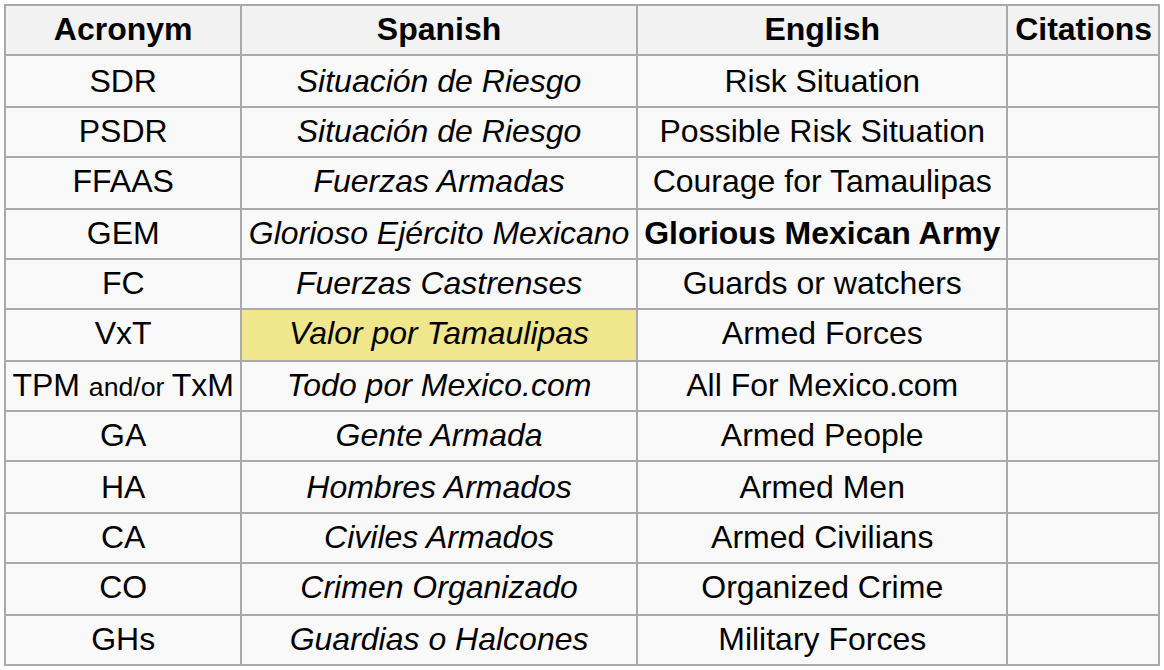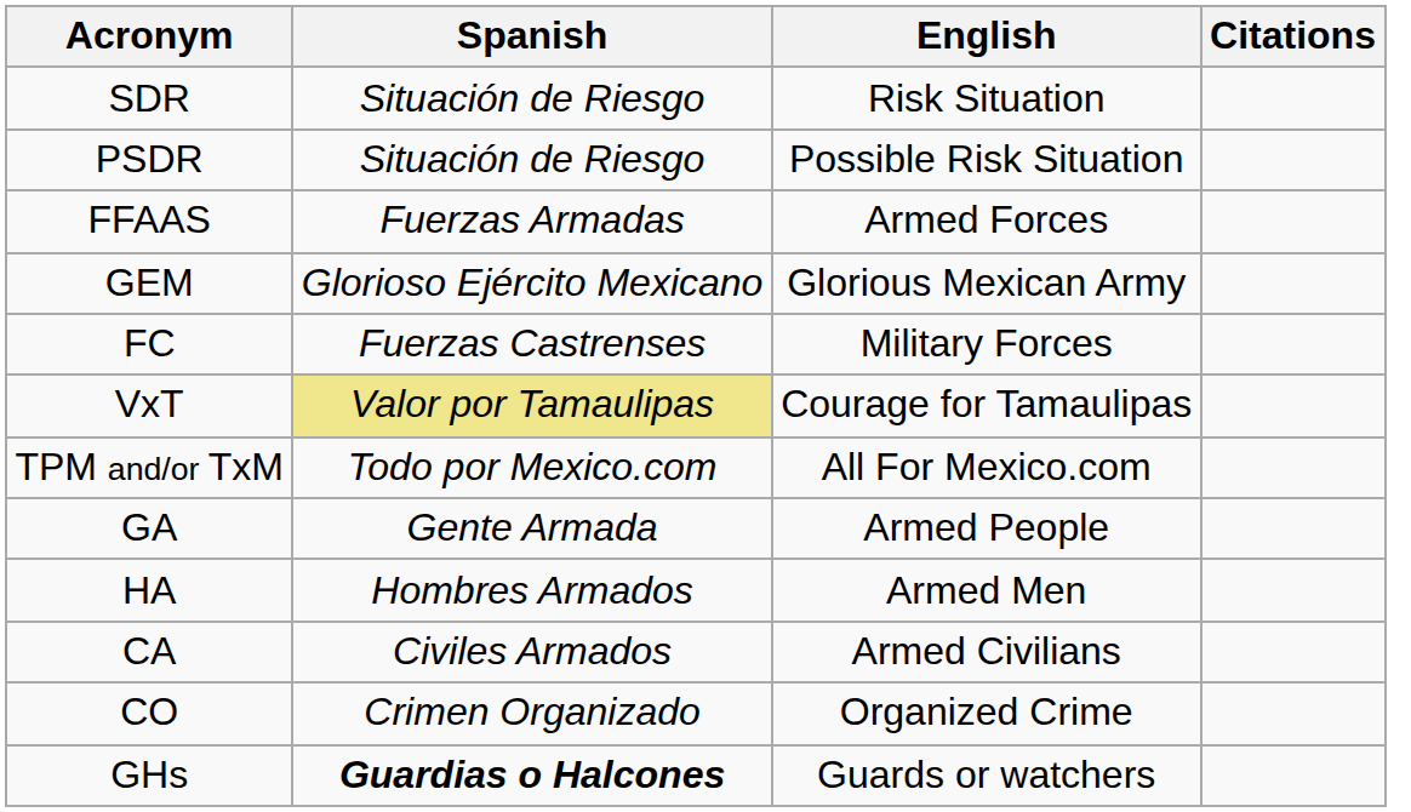FFAAS | English: Courage for Tamaulipas -> Armed Forces
GEM | English: bold -> normal
FC | English: Guards or watchers -> Military Forces
VxT | English: Armed Forces -> Courage for Tamaulipas
GHs | Spanish: normal -> bold
GHs | English: Military Forces -> Guards or watchers
